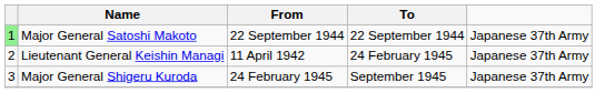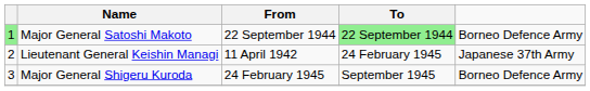Major General Satoshi Makoto | To: no background -> lightgreen background
Major General Satoshi Makoto | column 5: Japanese 37th Army -> Borneo Defence Army
Major General Shigeru Kuroda | column 5: Japanese 37th Army -> Borneo Defence Army
